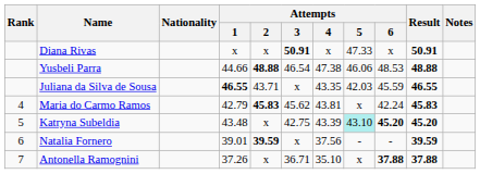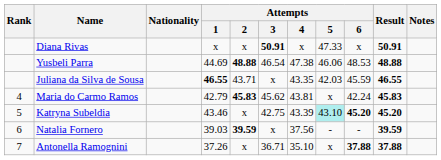Yusbeli Parra | Attempts / 1: 44.66 -> 44.69
Katryna Subeldia | Attempts / 1: 43.48 -> 43.46
Natalia Fornero | Attempts / 1: 39.01 -> 39.03
